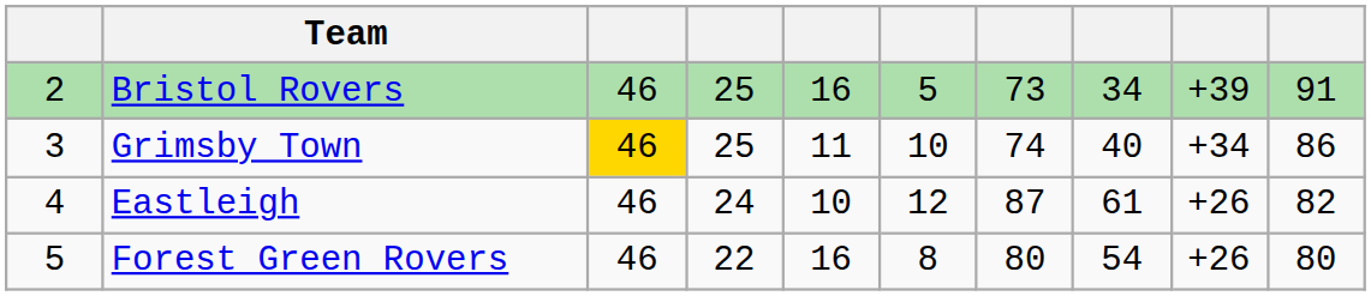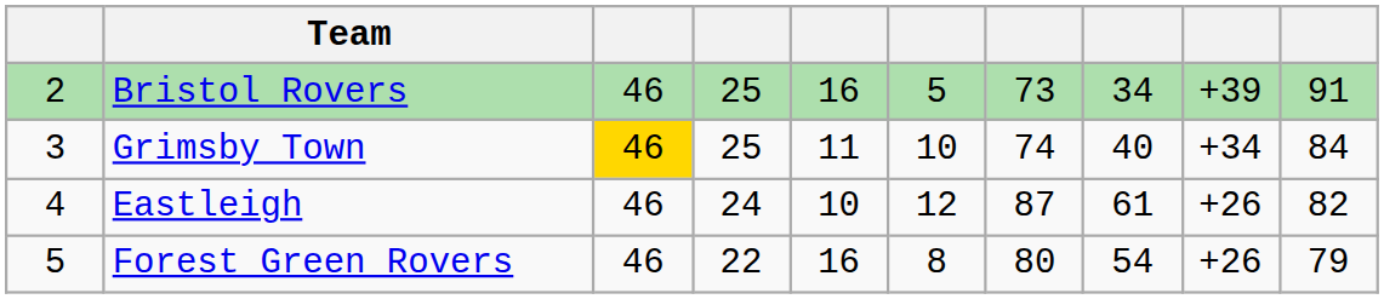Grimsby Town | column 10: 86 -> 84
Forest Green Rovers | column 10: 80 -> 79
